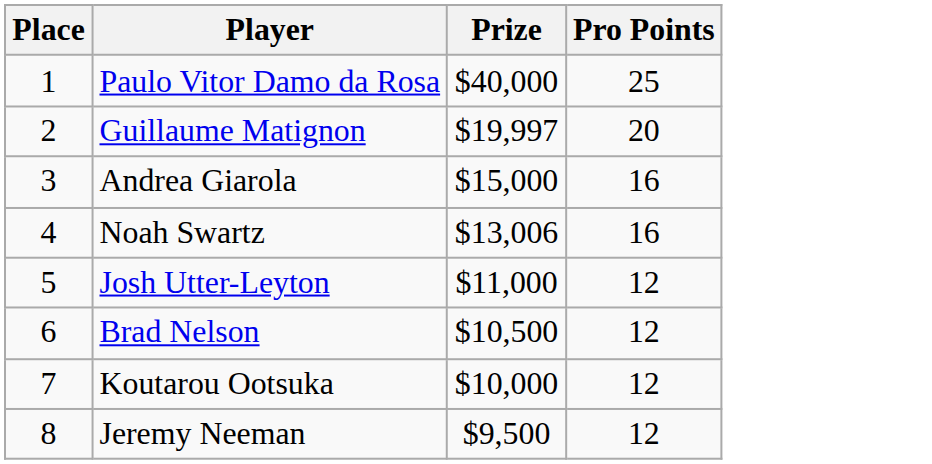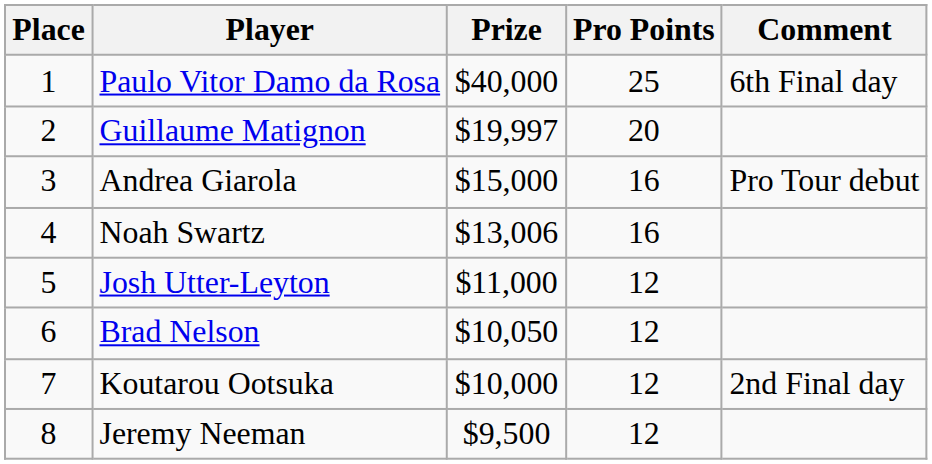+ column: Comment | 6th Final day | Pro Tour debut | 2nd Final day
Brad Nelson | Prize: $10,500 -> $10,050
